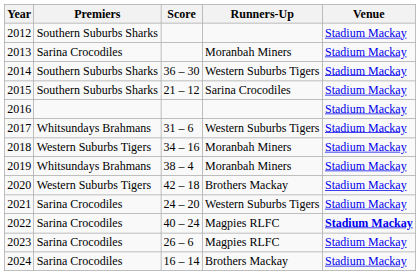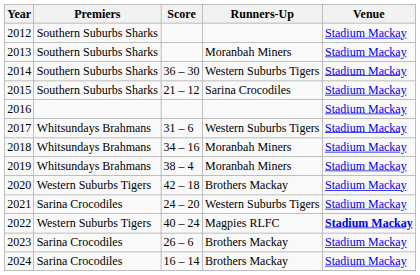2013 | Premiers: Sarina Crocodiles -> Southern Suburbs Sharks
2018 | Premiers: Western Suburbs Tigers -> Whitsundays Brahmans
2022 | Premiers: Sarina Crocodiles -> Western Suburbs Tigers
2023 | Runners-Up: Magpies RLFC -> Brothers Mackay
